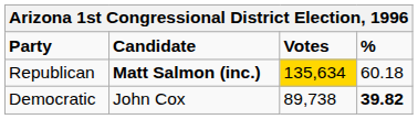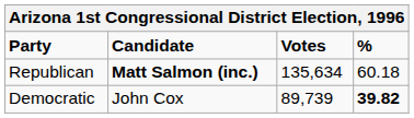Republican | Votes: gold background -> no background
Democratic | Votes: 89,738 -> 89,739
